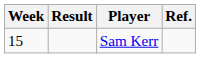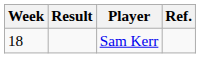Sam Kerr | Week: 15 -> 18
